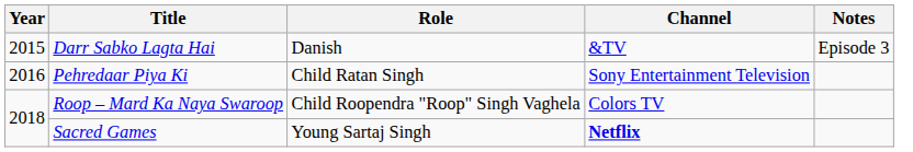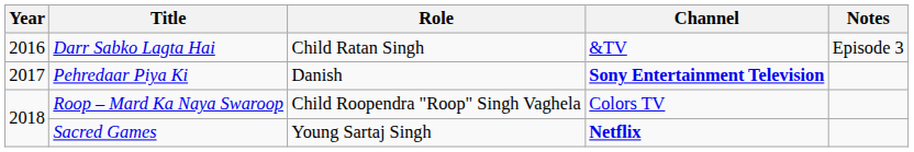Darr Sabko Lagta Hai | Year: 2015 -> 2016
Darr Sabko Lagta Hai | Role: Danish -> Child Ratan Singh
Pehredaar Piya Ki | Year: 2016 -> 2017
Pehredaar Piya Ki | Role: Child Ratan Singh -> Danish
Pehredaar Piya Ki | Channel: normal -> bold
